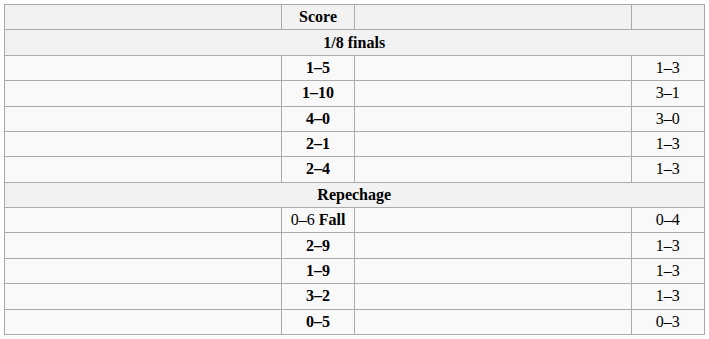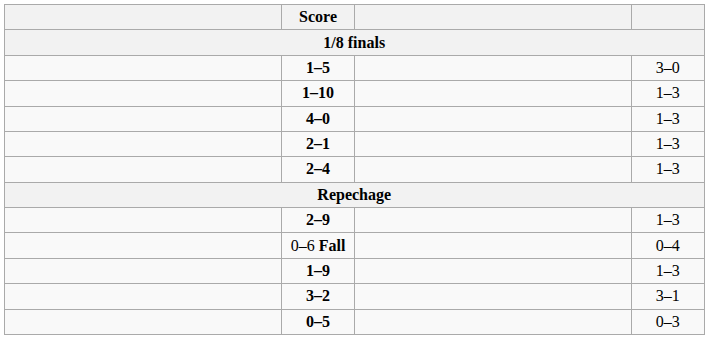1–5 | column 4: 1–3 -> 3–0
1–10 | column 4: 3–1 -> 1–3
4–0 | column 4: 3–0 -> 1–3
rows swapped: 2–9 <-> 0–6 Fall
3–2 | column 4: 1–3 -> 3–1
